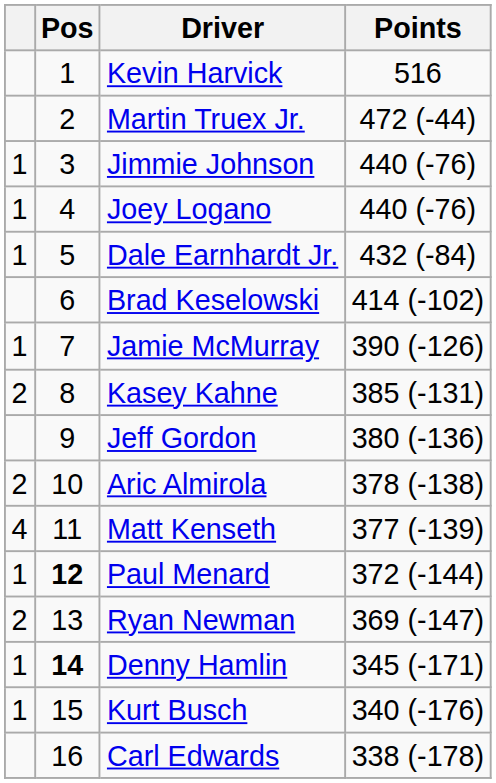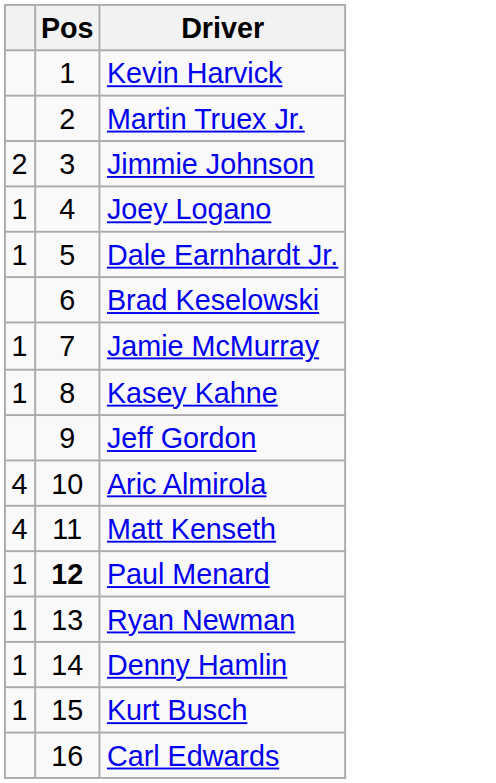- column: Points | 516 | 472 (-44) | 440 (-76) | 440 (-76) | 432 (-84) | 414 (-102) | 390 (-126) | 385 (-131) | 380 (-136) | 378 (-138) | 377 (-139) | 372 (-144) | 369 (-147) | 345 (-171) | 340 (-176) | 338 (-178)
Jimmie Johnson | column 1: 1 -> 2
Kasey Kahne | column 1: 2 -> 1
Aric Almirola | column 1: 2 -> 4
Ryan Newman | column 1: 2 -> 1
Denny Hamlin | Pos: bold -> normal
